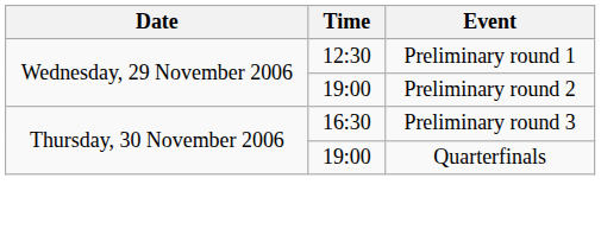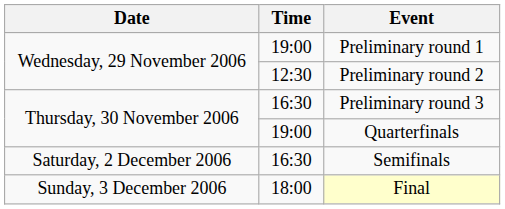Preliminary round 1 | Time: 12:30 -> 19:00
Preliminary round 2 | Time: 19:00 -> 12:30
+ row: Saturday, 2 December 2006 | 16:30 | Semifinals
+ row: Sunday, 3 December 2006 | 18:00 | Final
